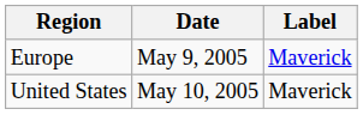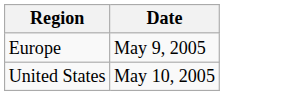- column: Label | Maverick | Maverick
